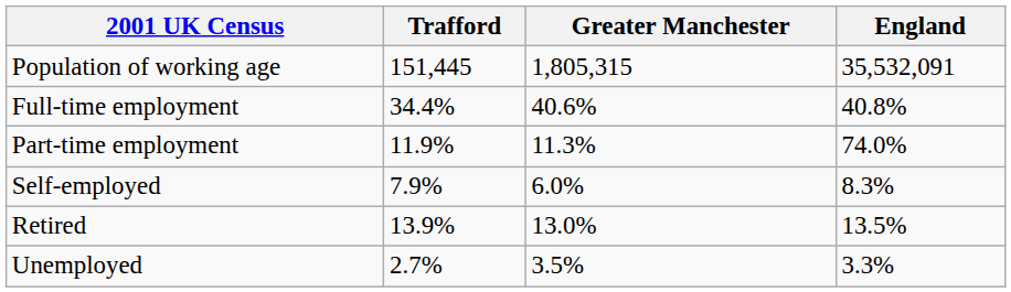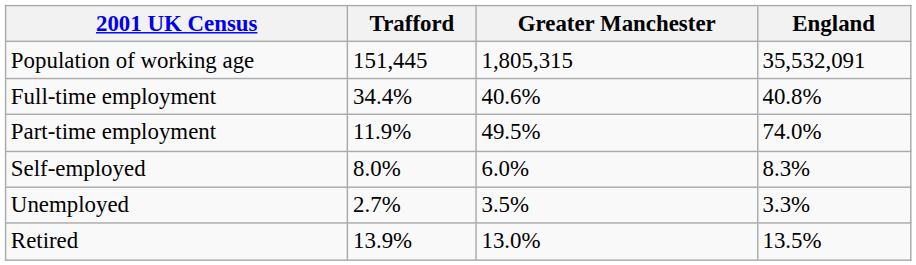Part-time employment | Greater Manchester: 11.3% -> 49.5%
Self-employed | Trafford: 7.9% -> 8.0%
rows swapped: Unemployed <-> Retired
